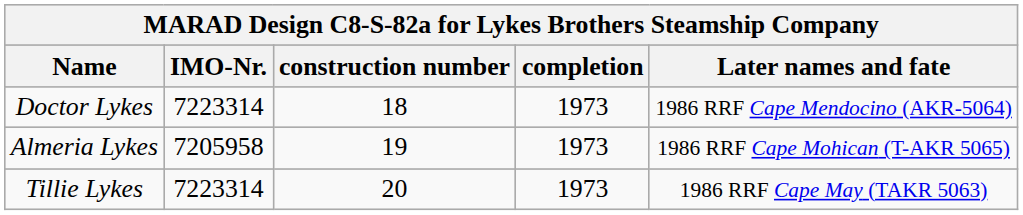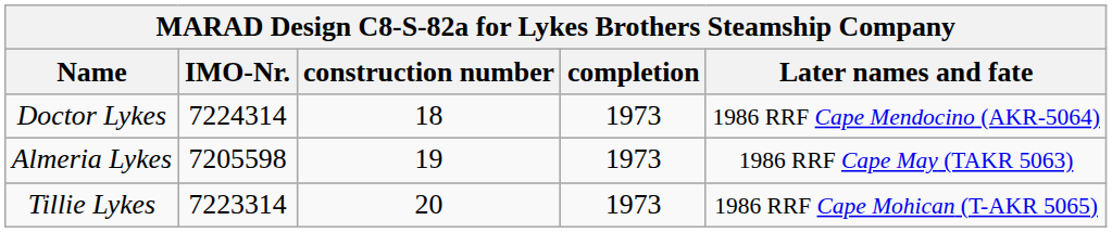Doctor Lykes | IMO-Nr.: 7223314 -> 7224314
Almeria Lykes | IMO-Nr.: 7205958 -> 7205598
Almeria Lykes | Later names and fate: 1986 RRF Cape Mohican (T-AKR 5065) -> 1986 RRF Cape May (TAKR 5063)
Tillie Lykes | Later names and fate: 1986 RRF Cape May (TAKR 5063) -> 1986 RRF Cape Mohican (T-AKR 5065)
